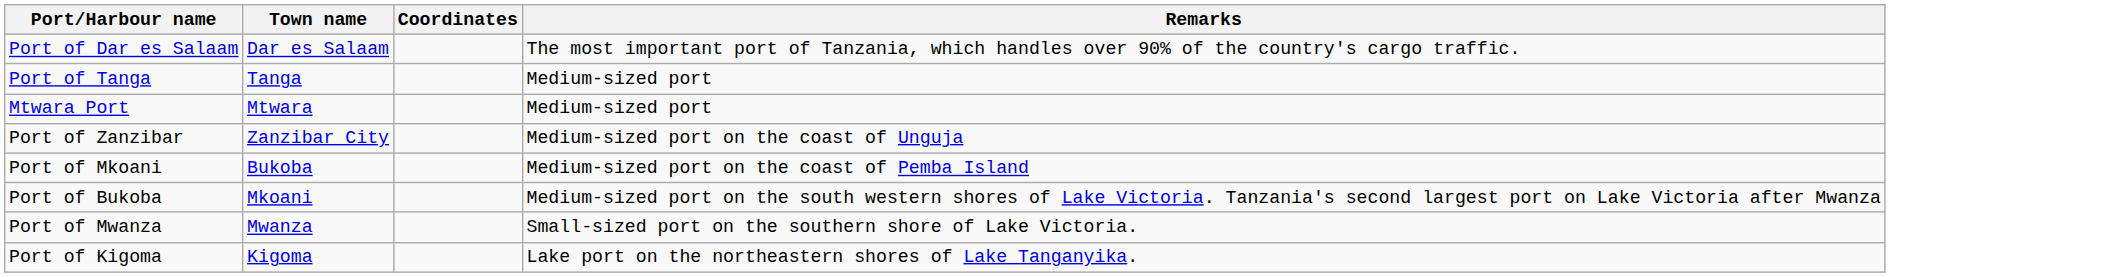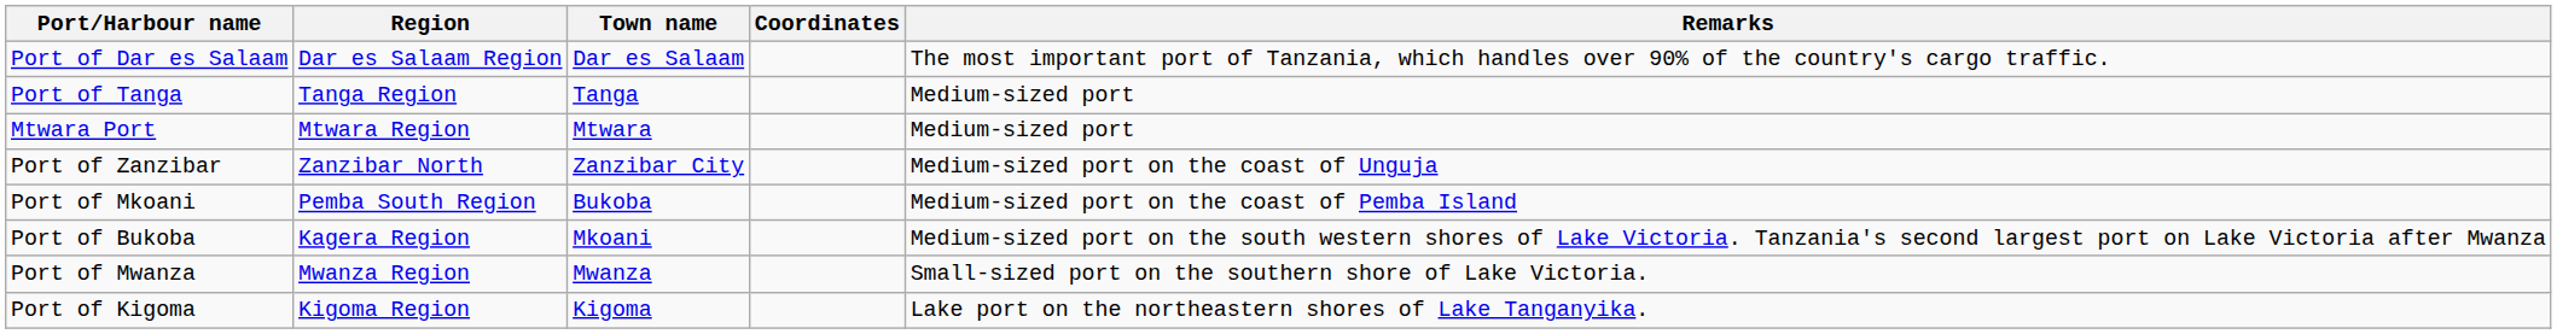+ column: Region | Dar es Salaam Region | Tanga Region | Mtwara Region | Zanzibar North | Pemba South Region | Kagera Region | Mwanza Region | Kigoma Region
